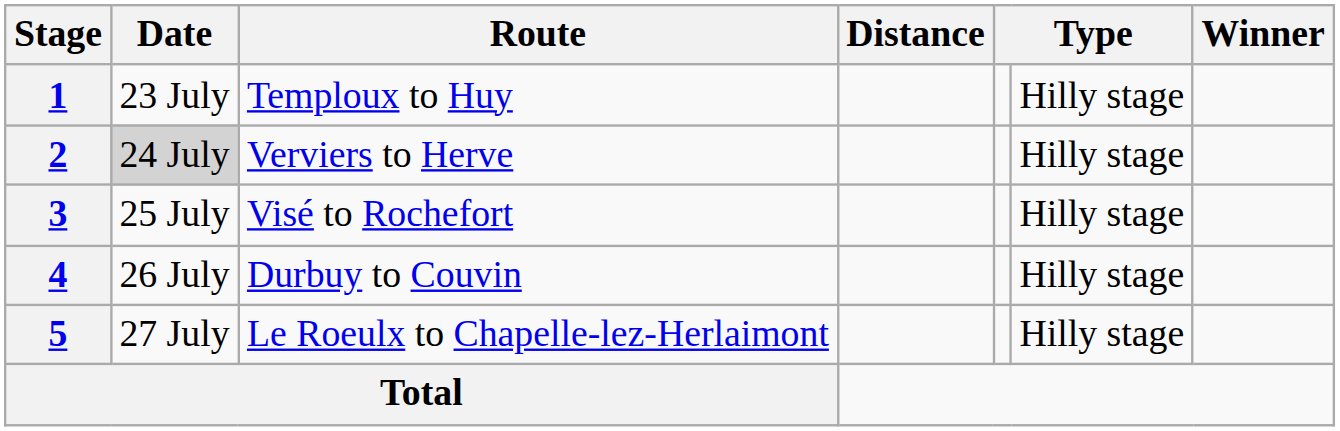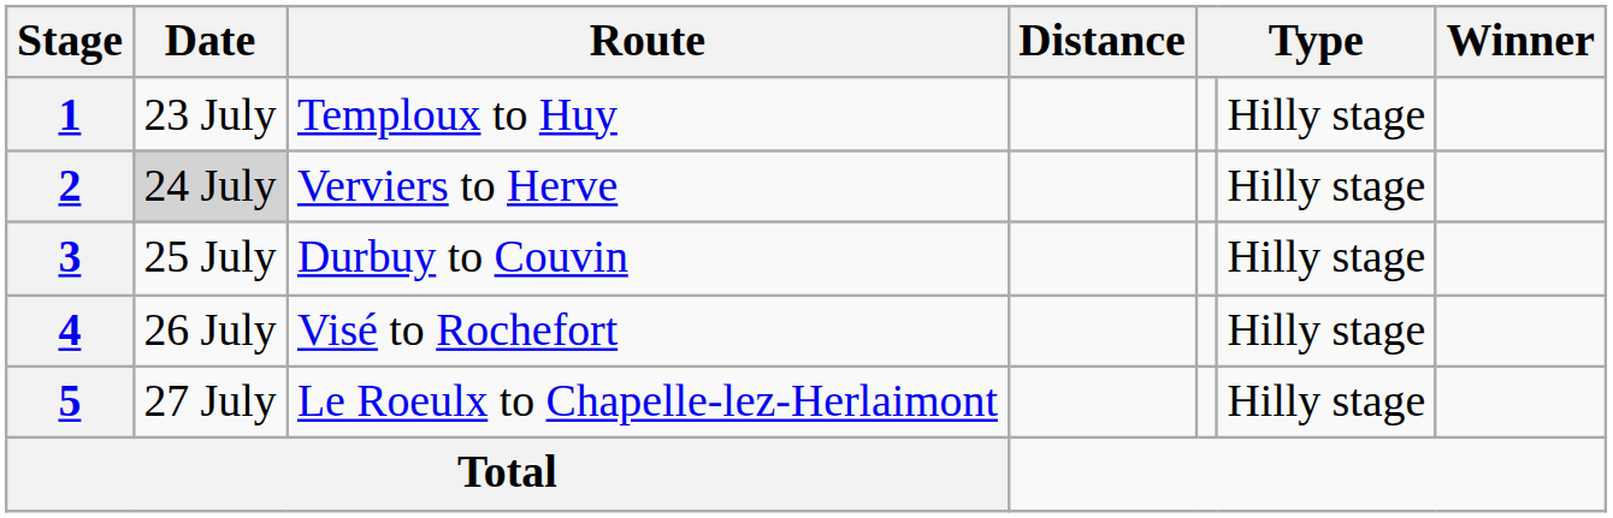3 | Route: Visé to Rochefort -> Durbuy to Couvin
4 | Route: Durbuy to Couvin -> Visé to Rochefort
